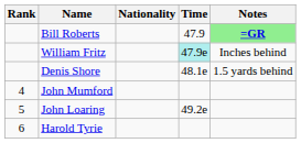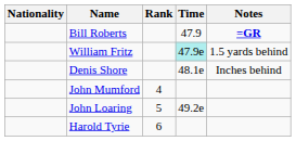columns swapped: Rank <-> Nationality
Bill Roberts | Notes: lightgreen background -> no background
William Fritz | Notes: Inches behind -> 1.5 yards behind
Denis Shore | Notes: 1.5 yards behind -> Inches behind
